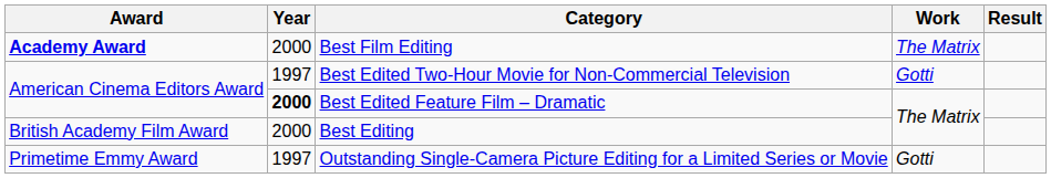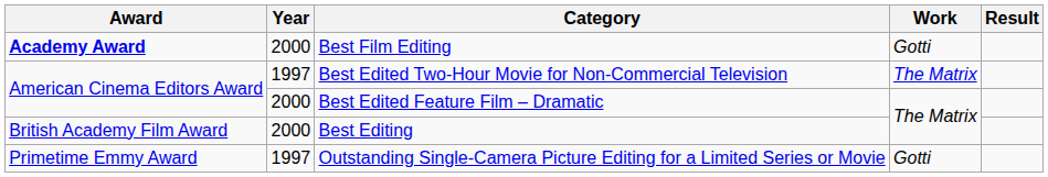Best Film Editing | Work: The Matrix -> Gotti
Best Edited Two-Hour Movie for Non-Commercial Television | Work: Gotti -> The Matrix
Best Edited Feature Film – Dramatic | Year: bold -> normal
